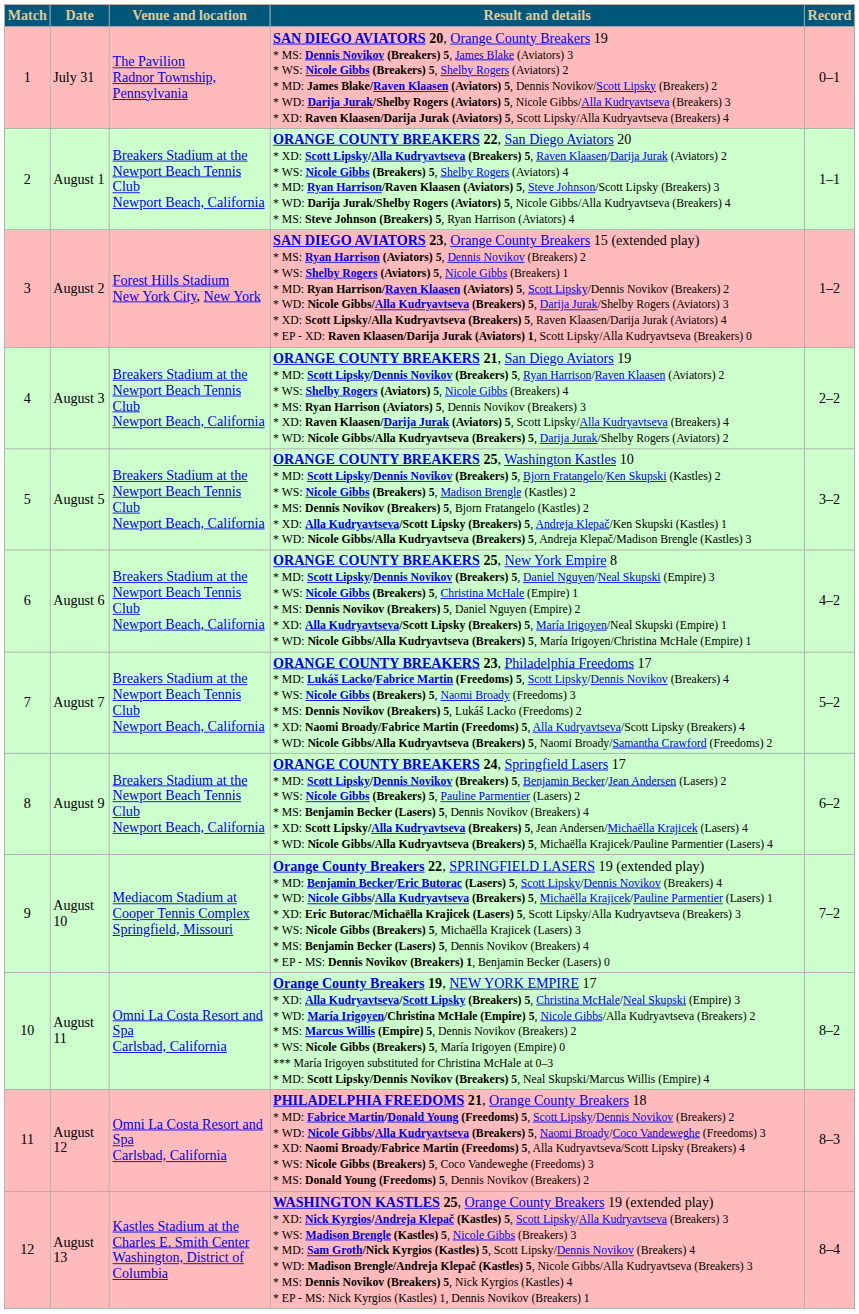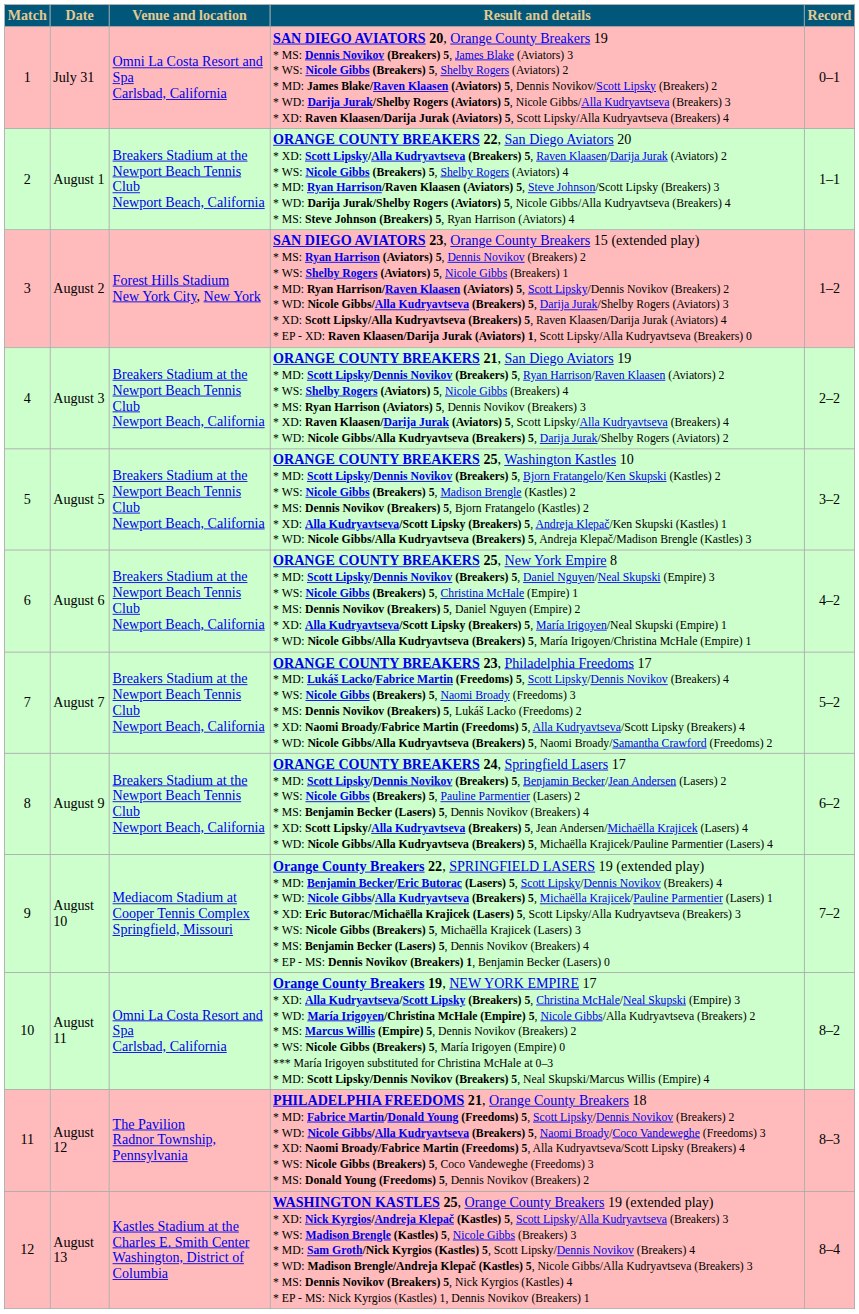July 31 | Venue and location: The Pavilion Radnor Township, Pennsylvania -> Omni La Costa Resort and Spa Carlsbad, California
August 12 | Venue and location: Omni La Costa Resort and Spa Carlsbad, California -> The Pavilion Radnor Township, Pennsylvania
